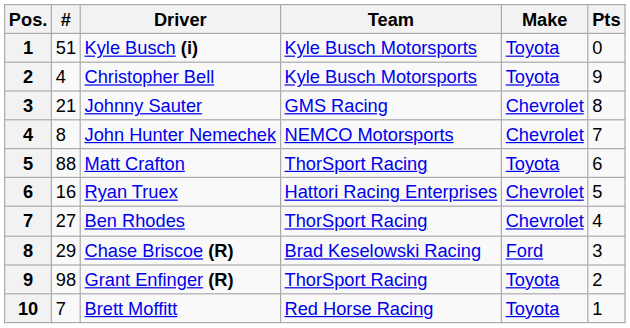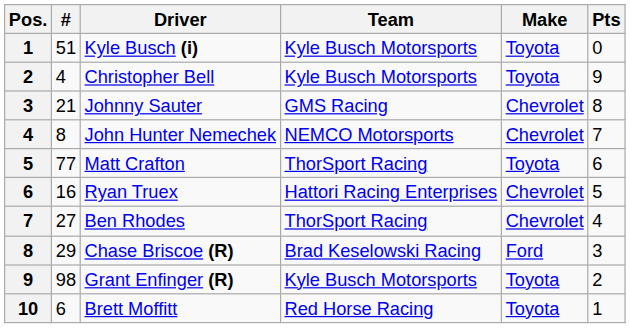Matt Crafton | #: 88 -> 77
Grant Enfinger (R) | Team: ThorSport Racing -> Kyle Busch Motorsports
Brett Moffitt | #: 7 -> 6
